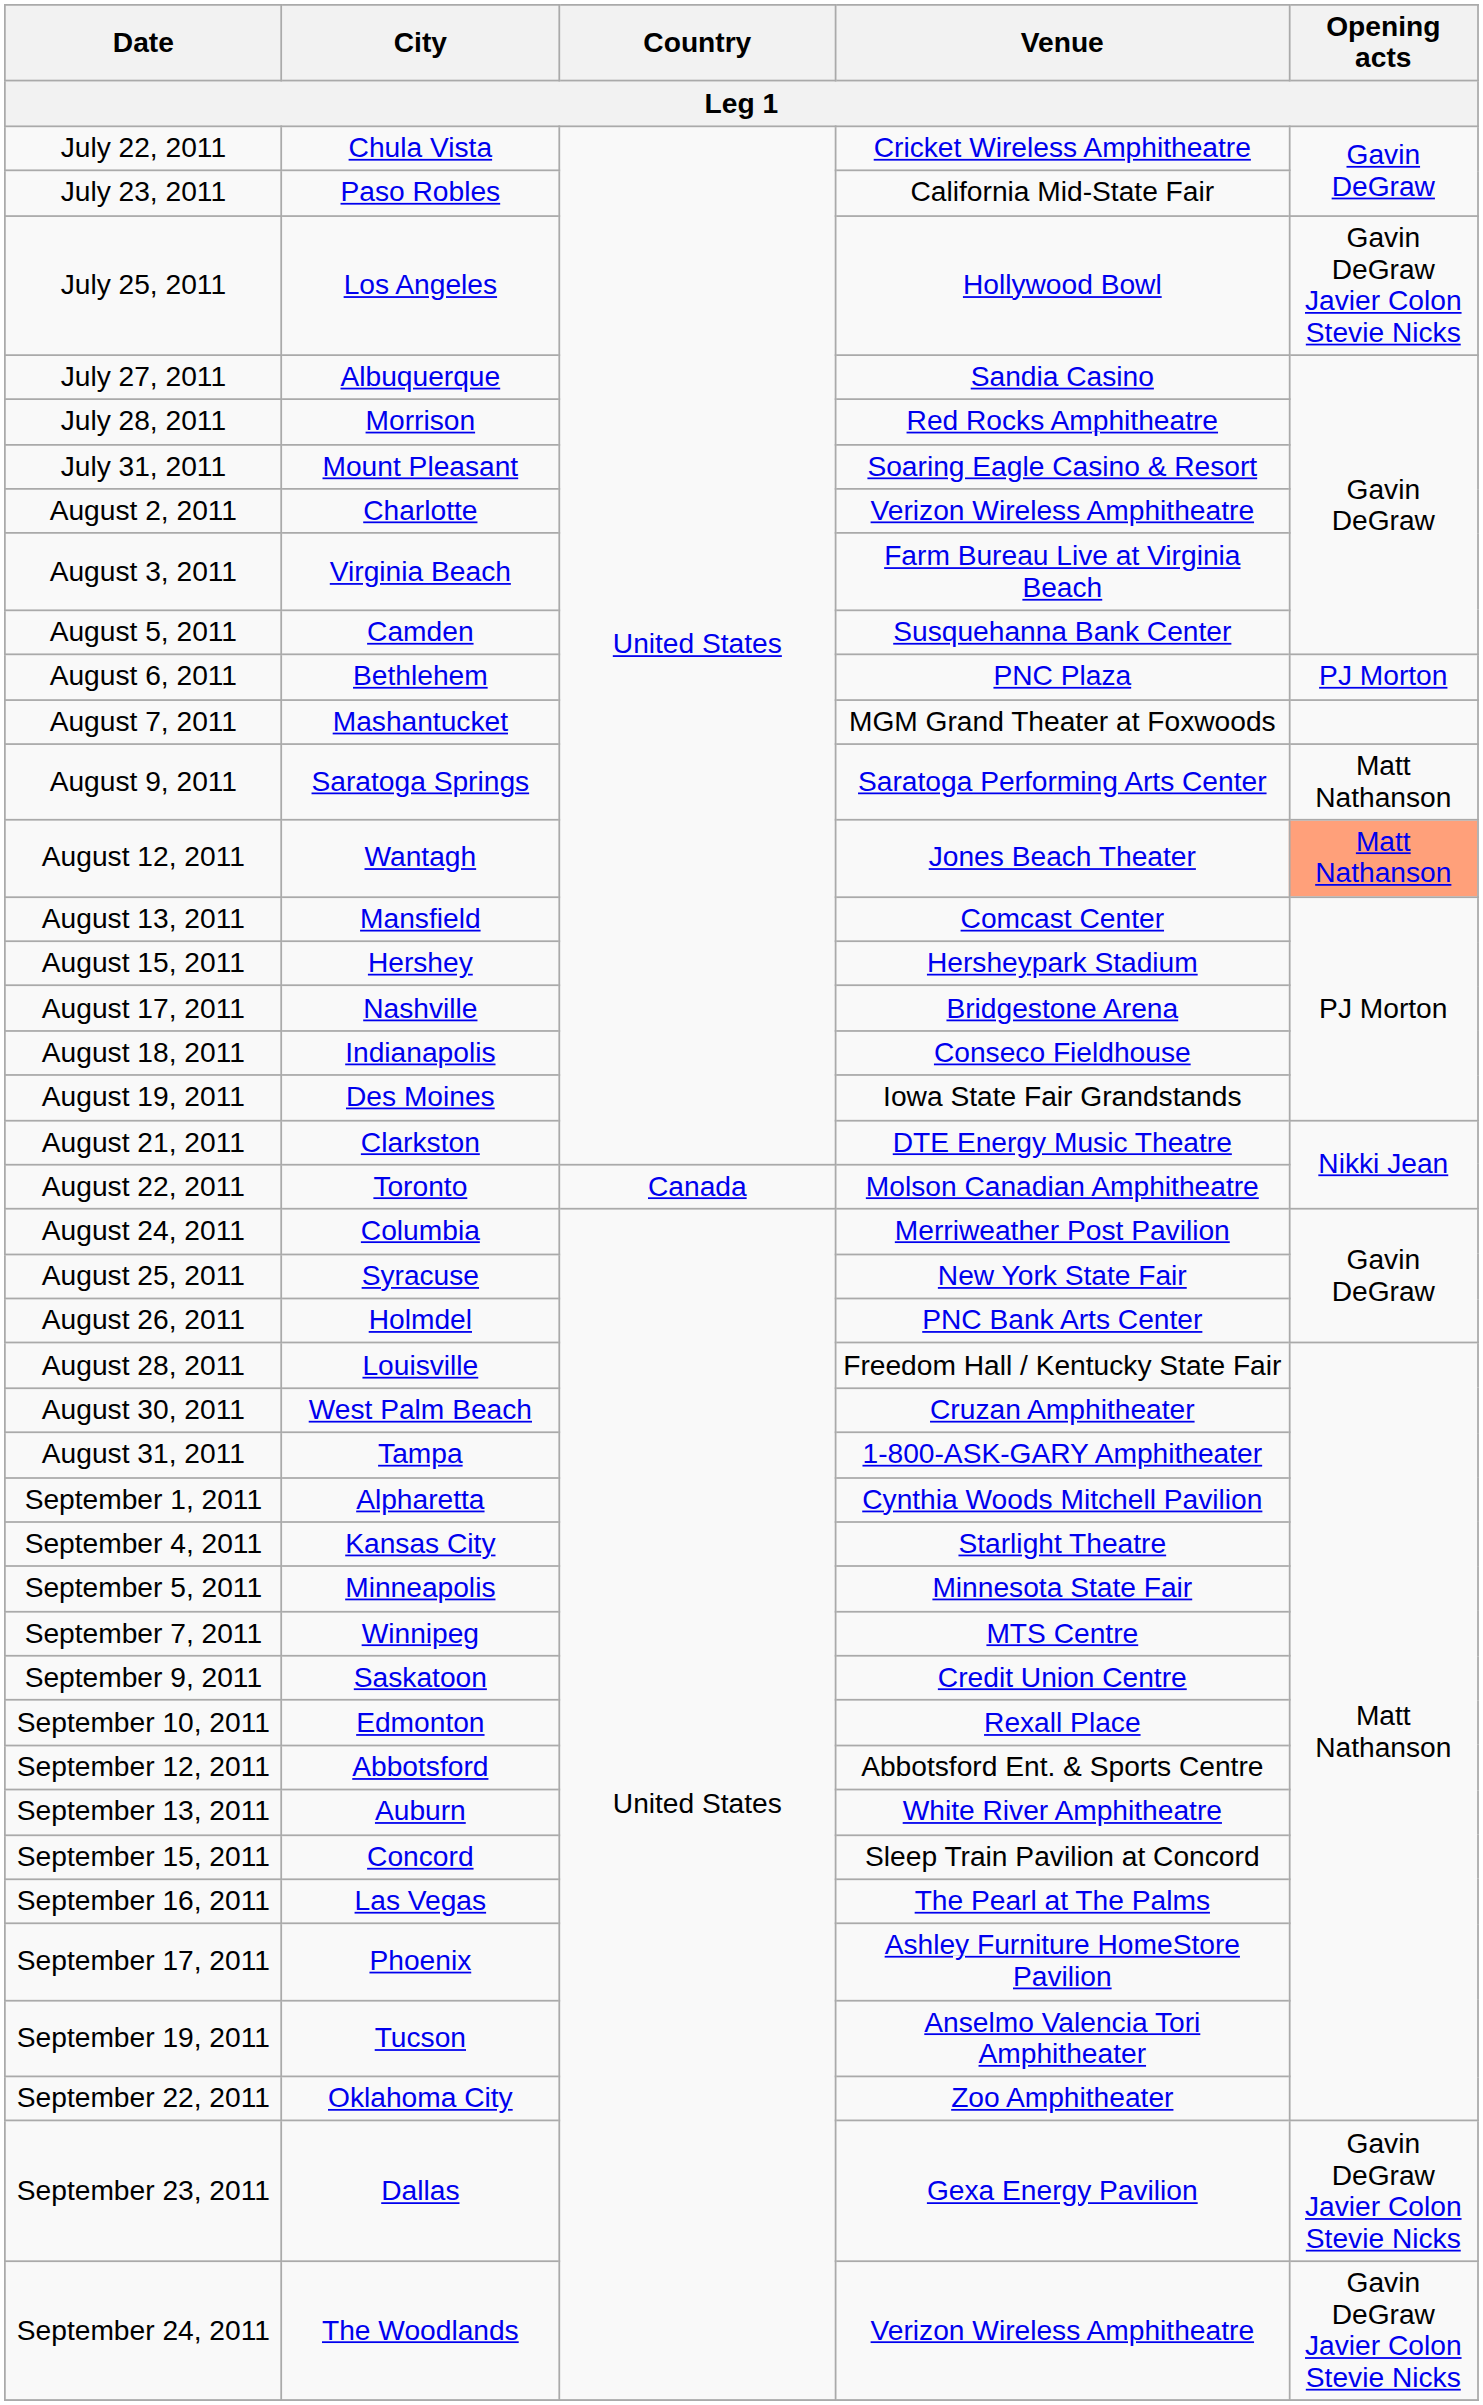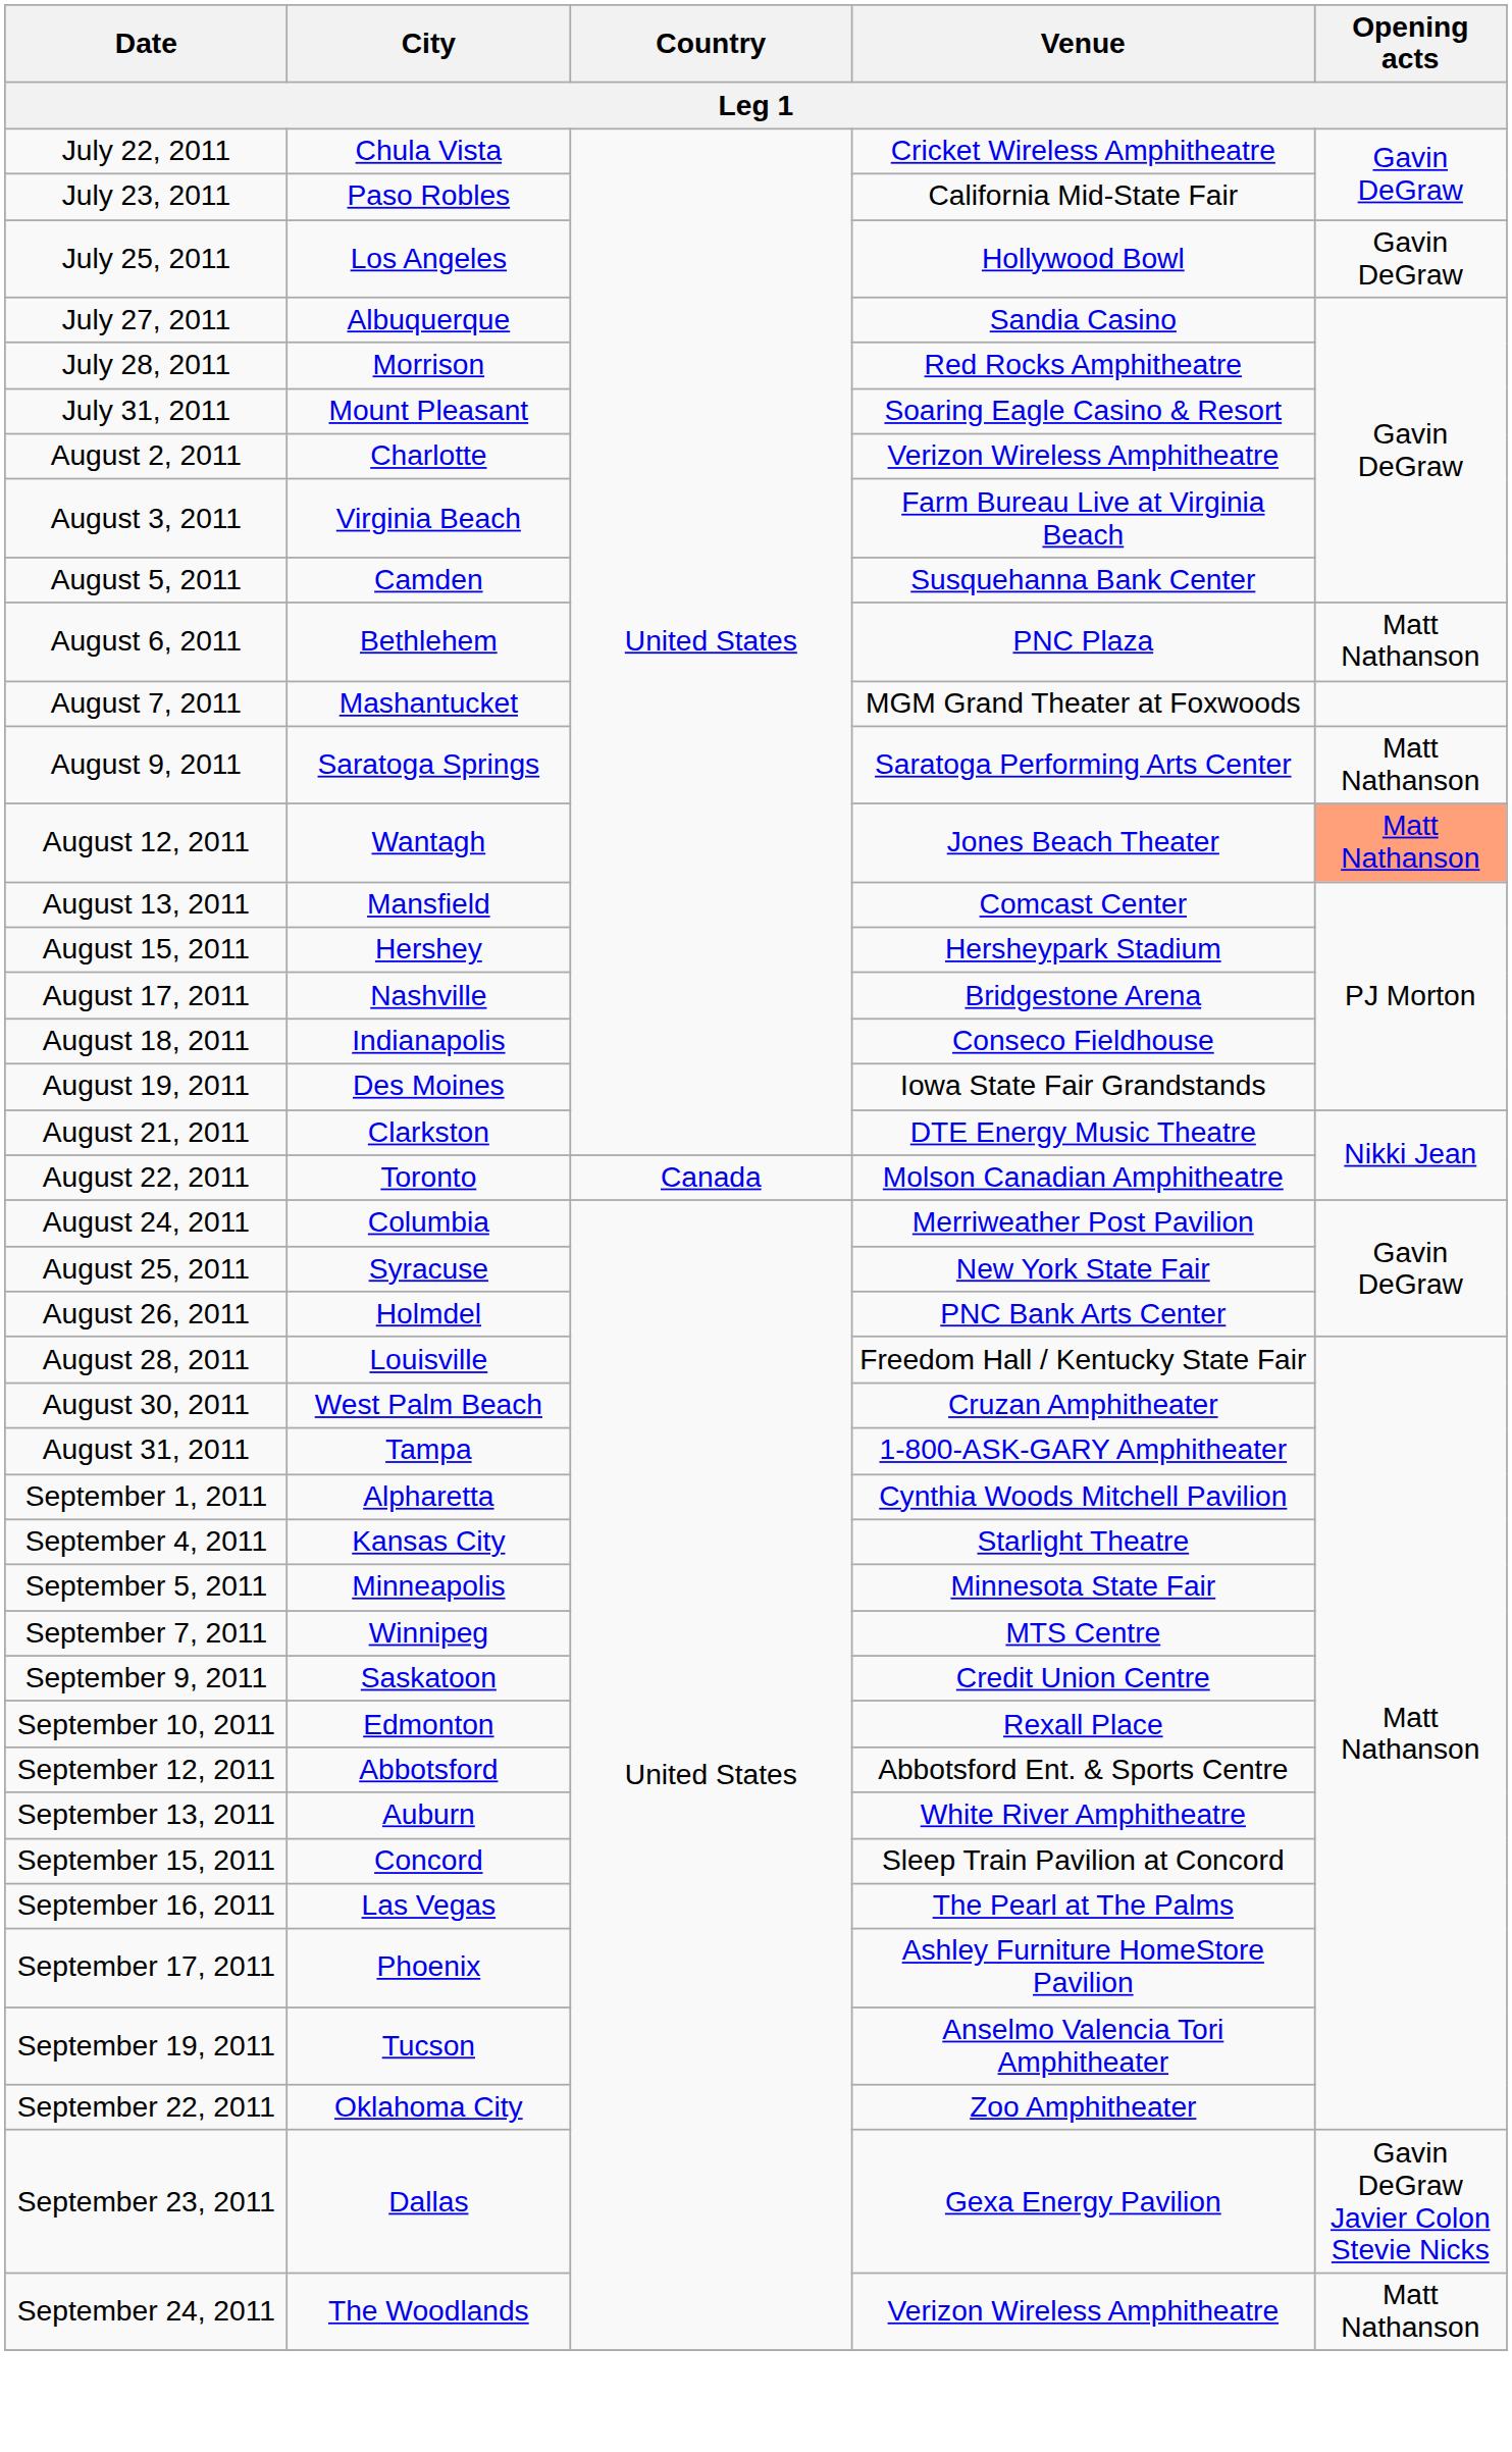July 25, 2011 | Opening acts: Gavin DeGraw Javier Colon Stevie Nicks -> Gavin DeGraw
August 6, 2011 | Opening acts: PJ Morton -> Matt Nathanson
September 24, 2011 | Opening acts: Gavin DeGraw Javier Colon Stevie Nicks -> Matt Nathanson
